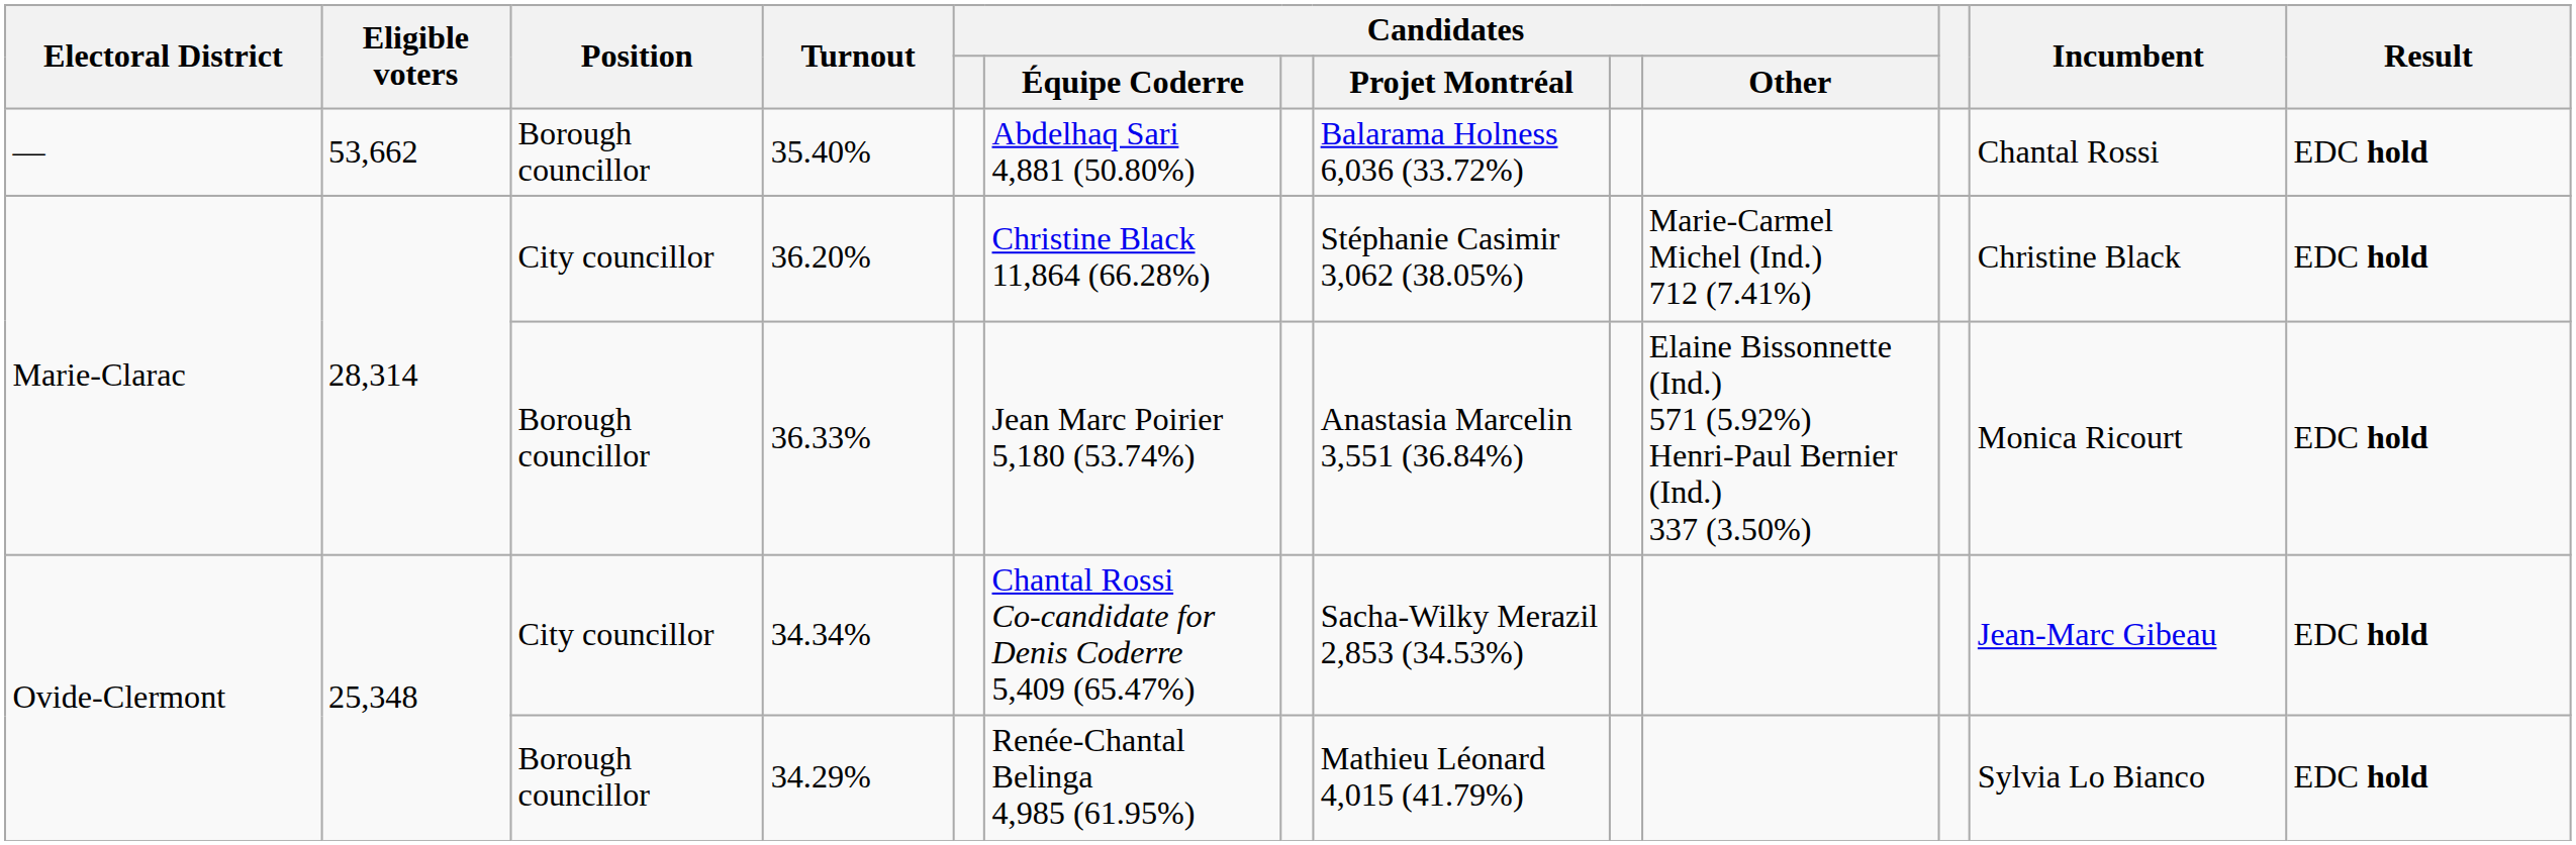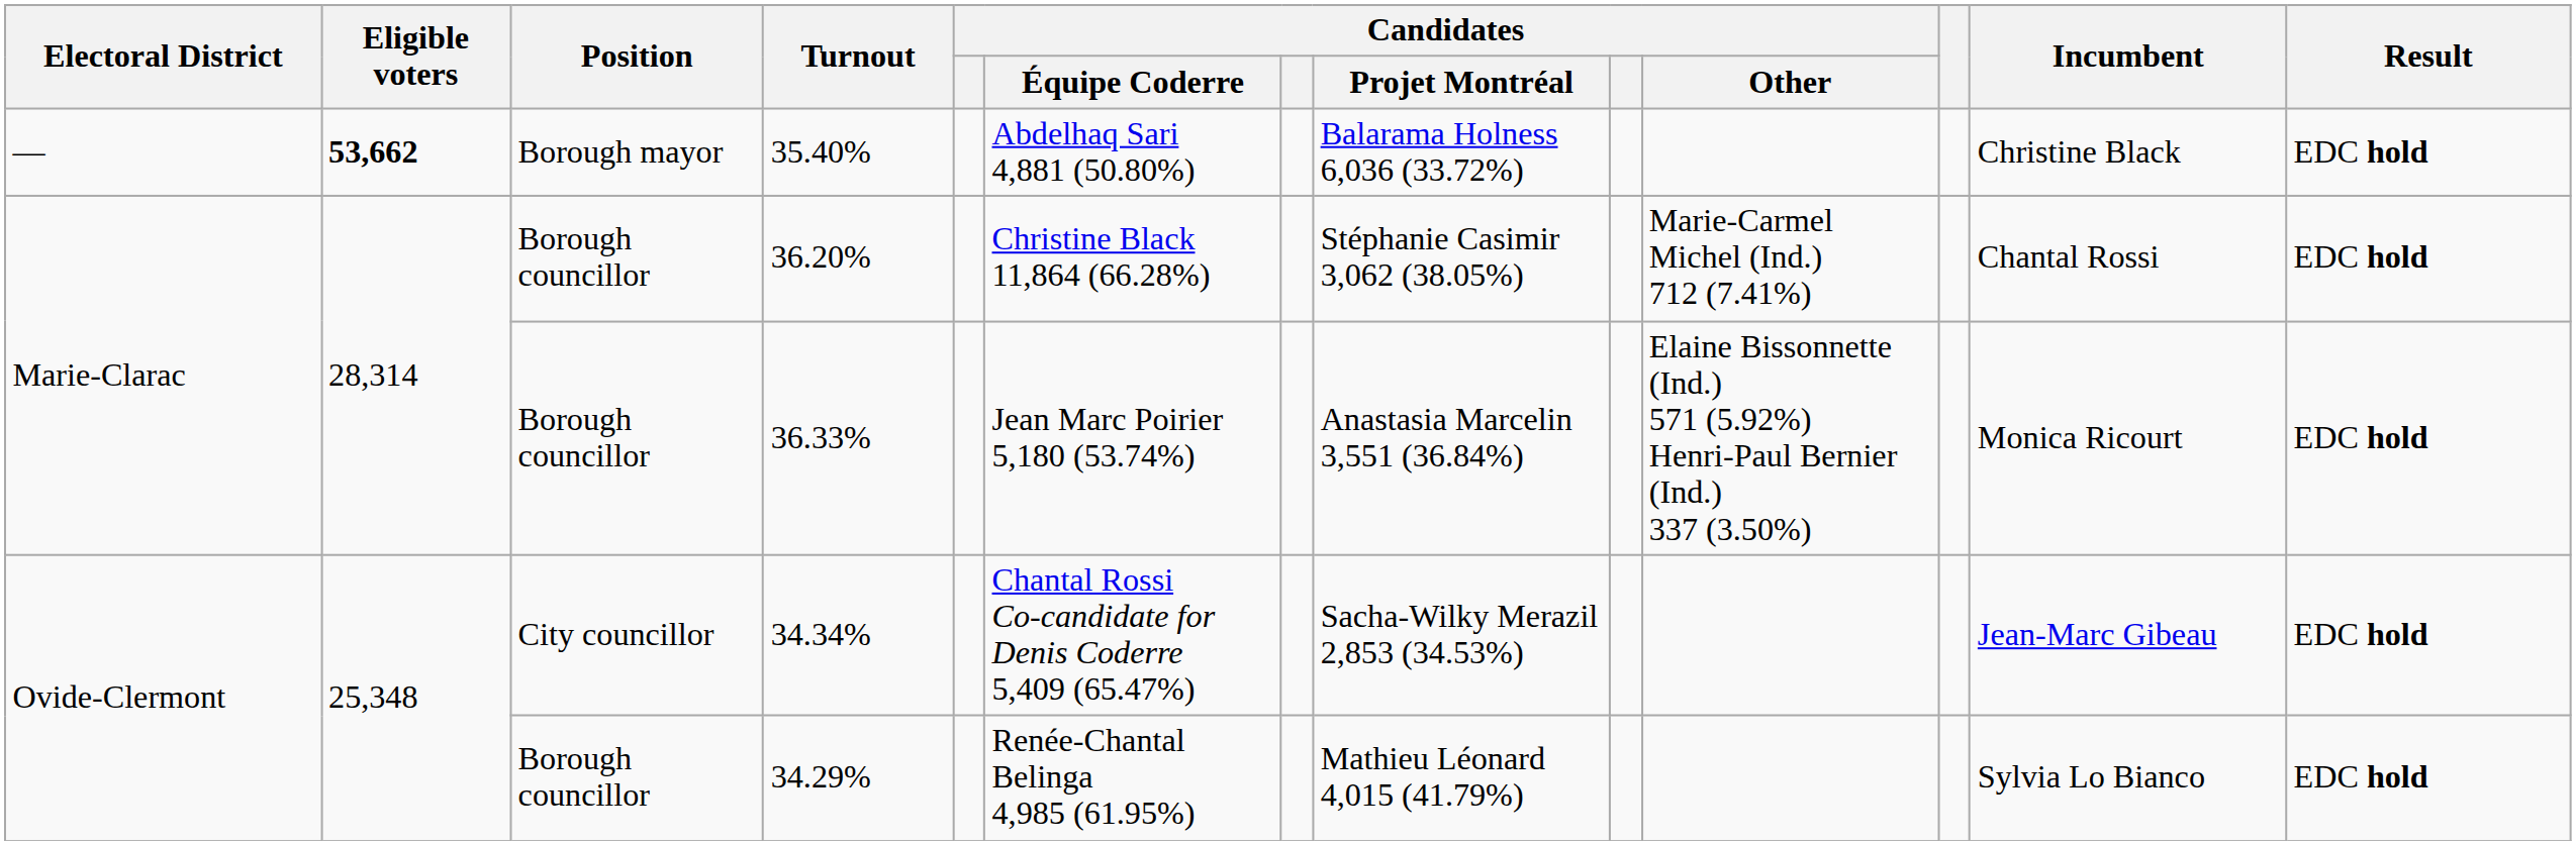35.40% | Eligible voters: normal -> bold
35.40% | Position: Borough councillor -> Borough mayor
35.40% | Incumbent: Chantal Rossi -> Christine Black
36.20% | Position: City councillor -> Borough councillor
36.20% | Incumbent: Christine Black -> Chantal Rossi
